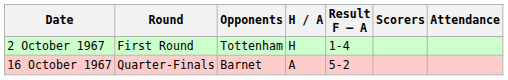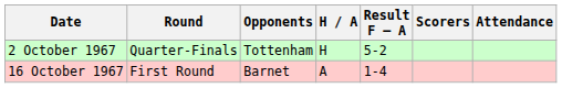2 October 1967 | Round: First Round -> Quarter-Finals
2 October 1967 | Result F – A: 1-4 -> 5-2
16 October 1967 | Round: Quarter-Finals -> First Round
16 October 1967 | Result F – A: 5-2 -> 1-4
